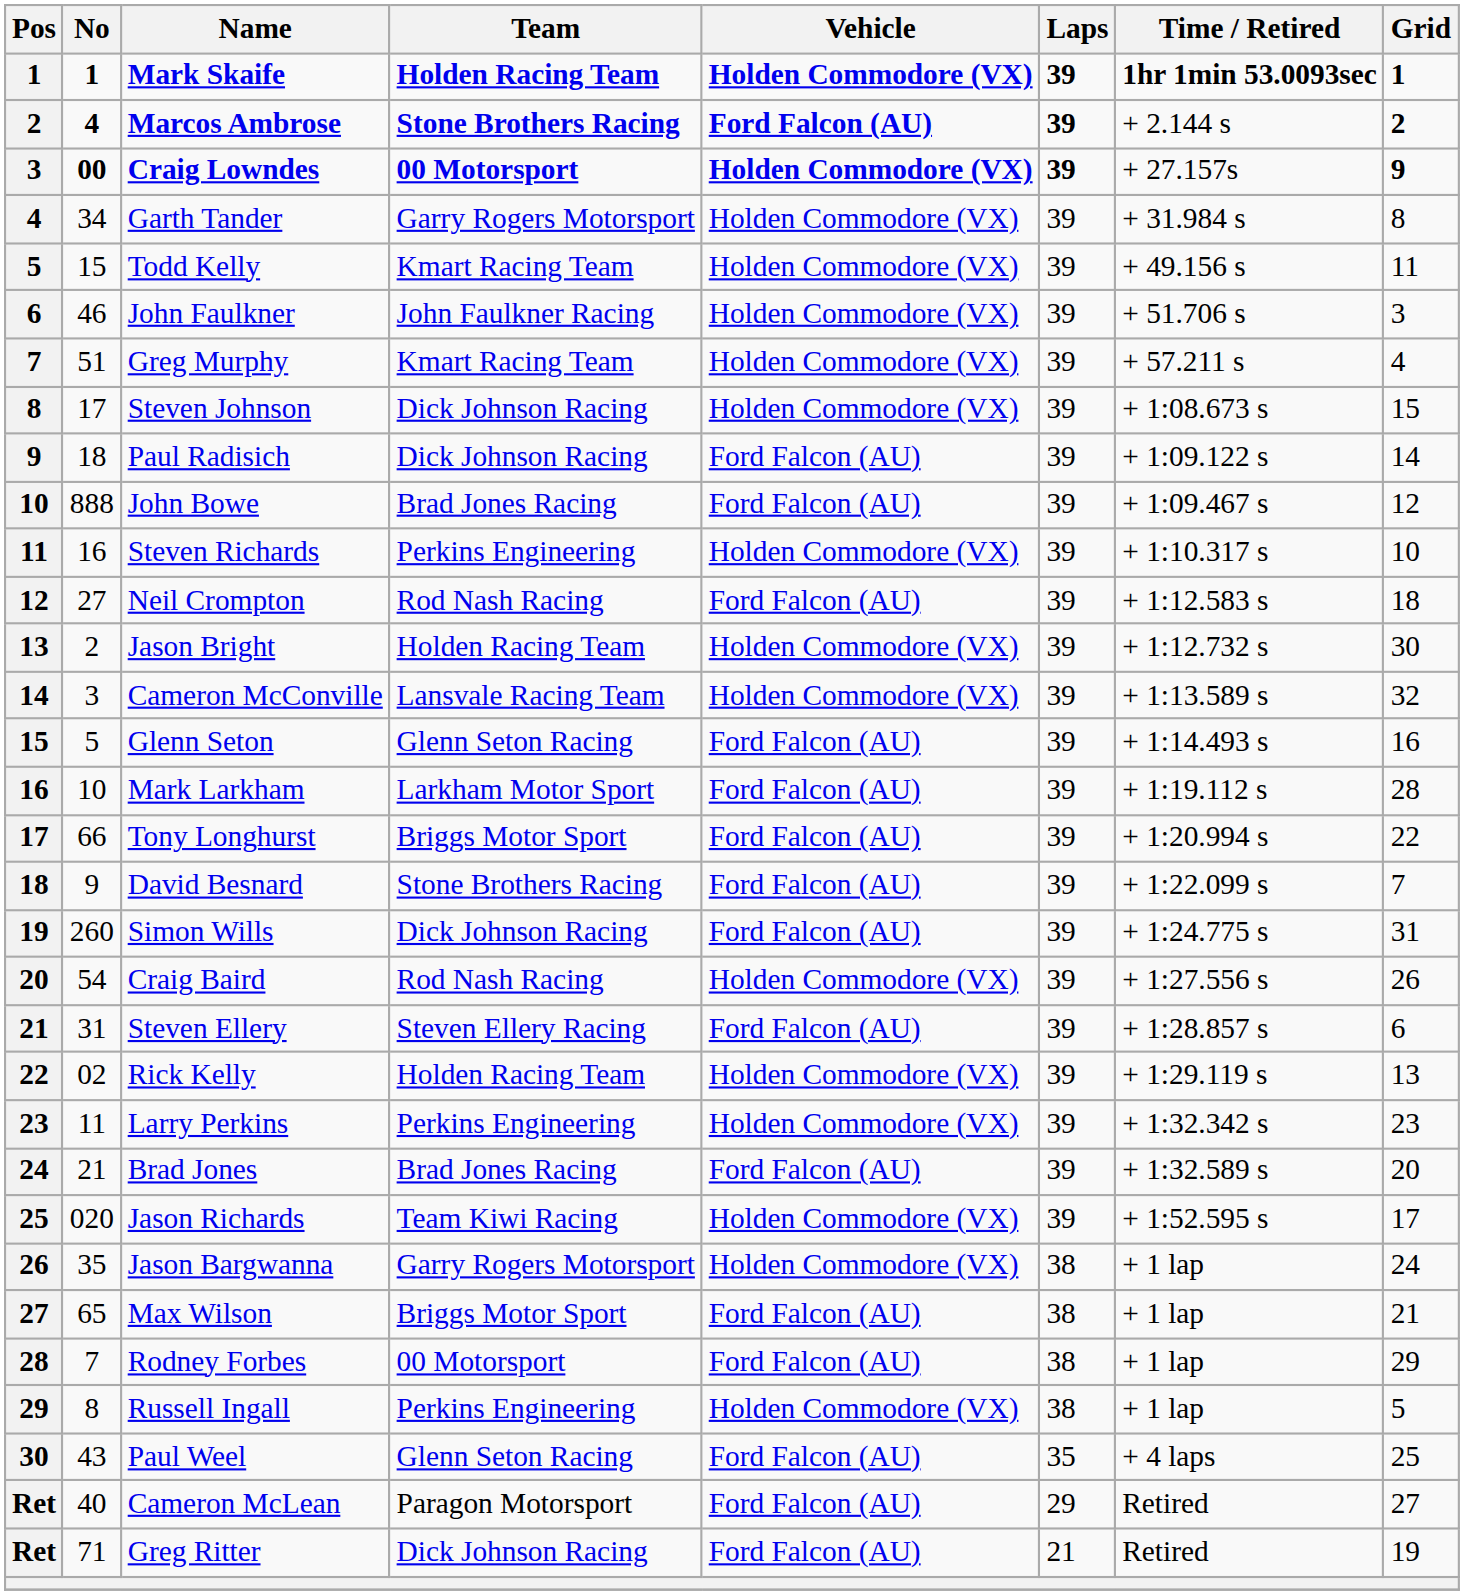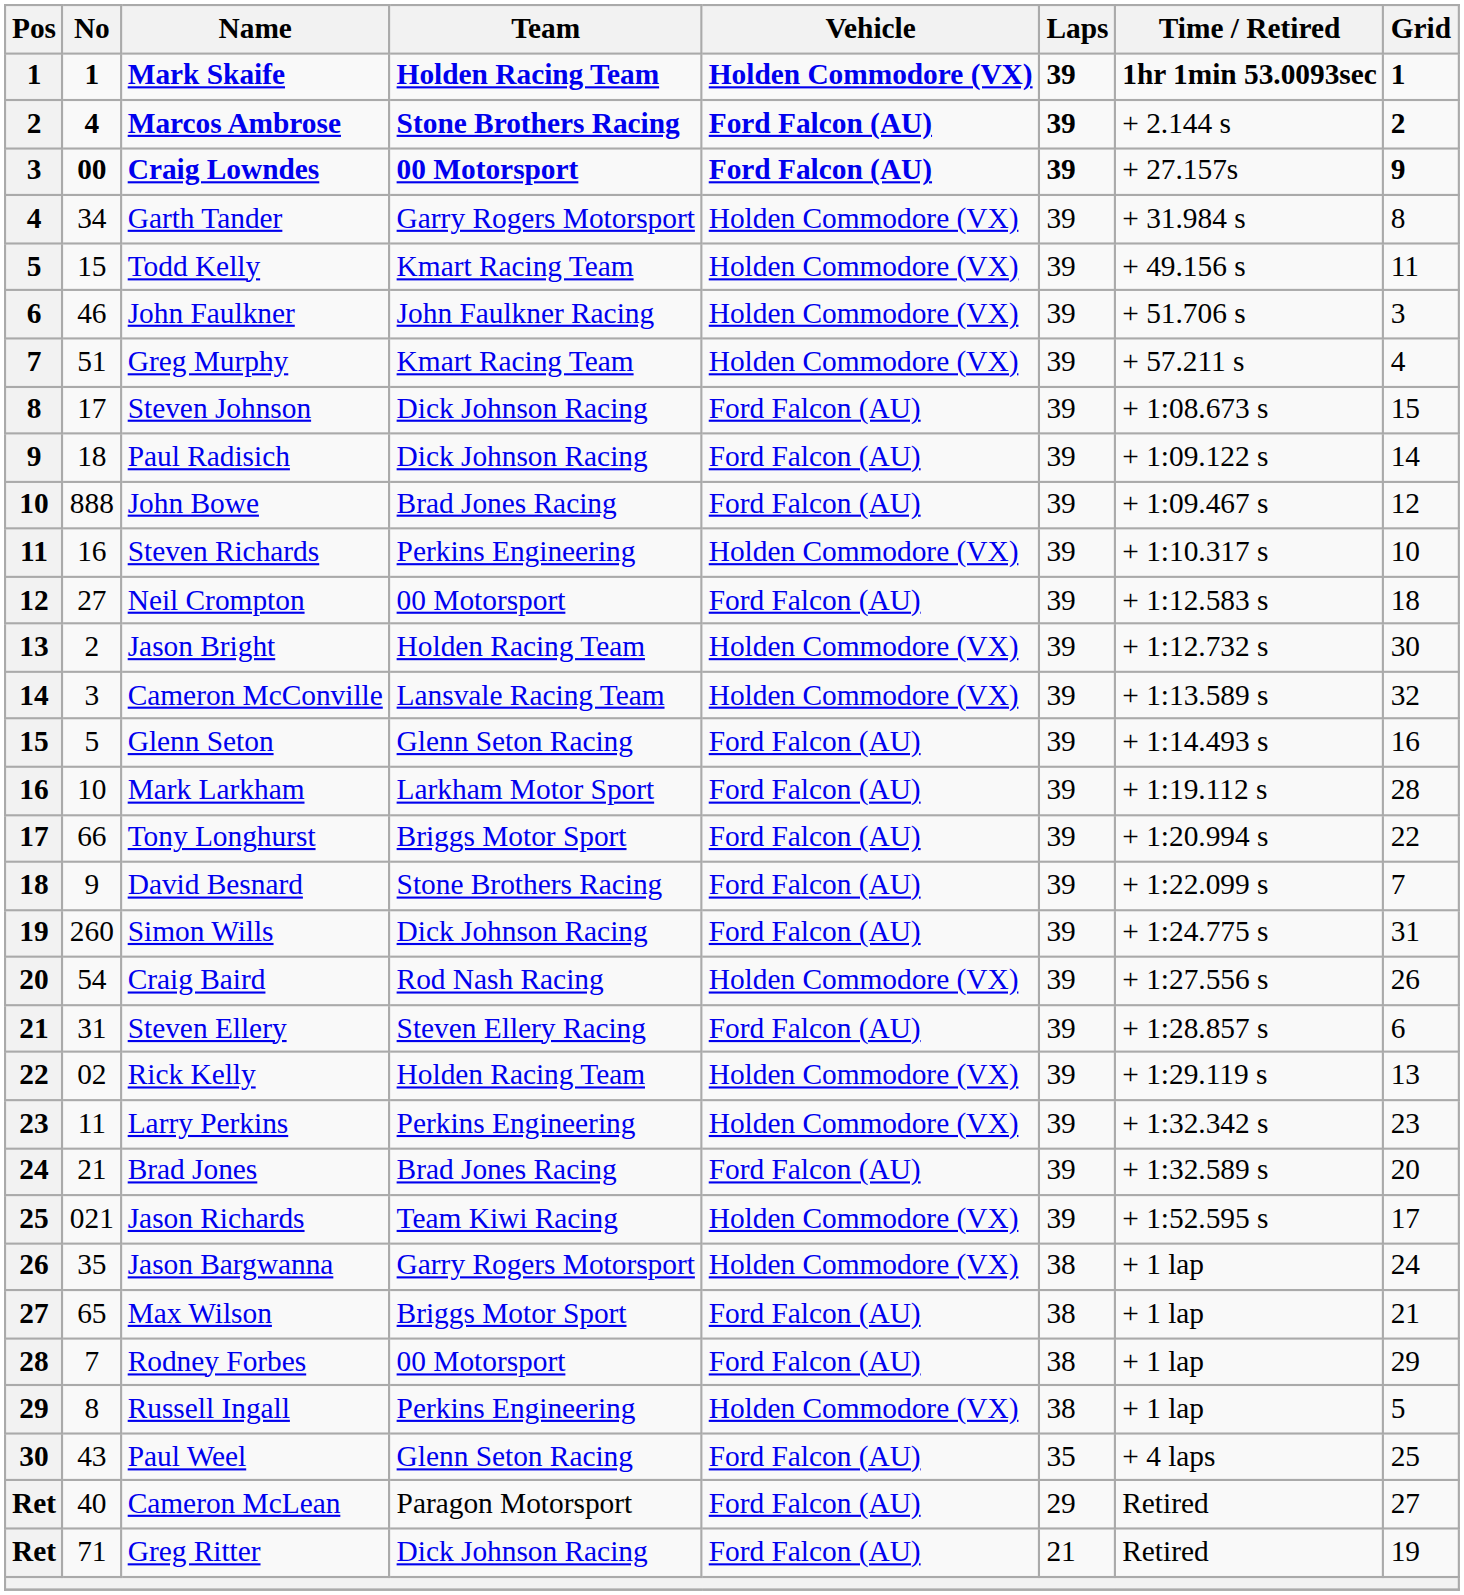Craig Lowndes | Vehicle: Holden Commodore (VX) -> Ford Falcon (AU)
Steven Johnson | Vehicle: Holden Commodore (VX) -> Ford Falcon (AU)
Neil Crompton | Team: Rod Nash Racing -> 00 Motorsport
Jason Richards | No: 020 -> 021
